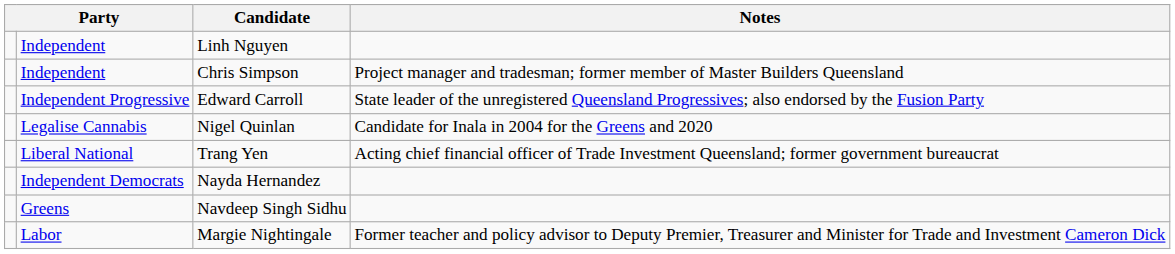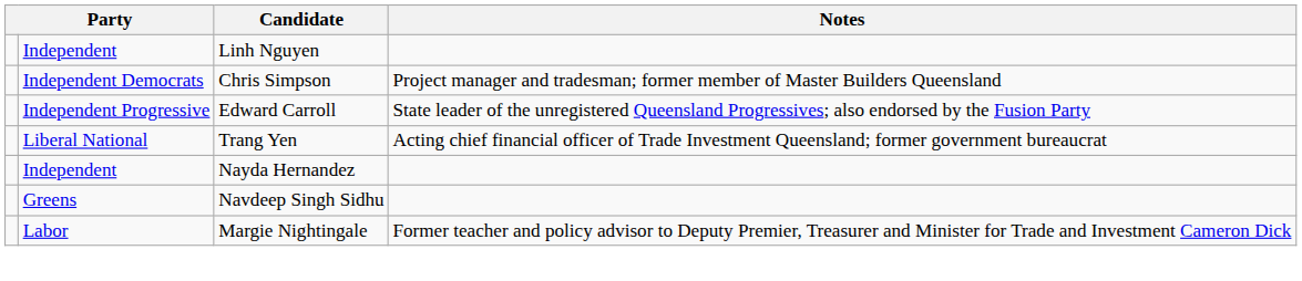Chris Simpson | column 2: Independent -> Independent Democrats
- row: Legalise Cannabis | Nigel Quinlan | Candidate for Inala in 2004 for the Greens and 2020
Nayda Hernandez | column 2: Independent Democrats -> Independent
